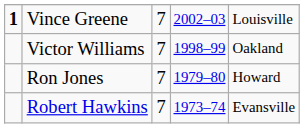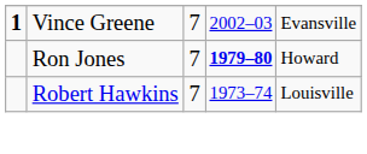Vince Greene | column 5: Louisville -> Evansville
- row: Victor Williams | 7 | 1998–99 | Oakland
Ron Jones | column 4: normal -> bold
Robert Hawkins | column 5: Evansville -> Louisville
